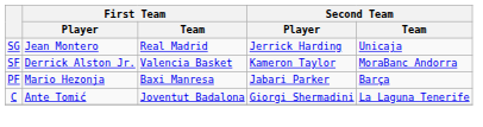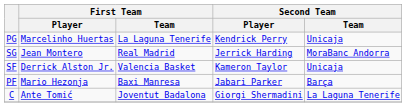+ row: PG | Marcelinho Huertas | La Laguna Tenerife | Kendrick Perry | Unicaja
SG | Second Team / Team: Unicaja -> MoraBanc Andorra
SF | Second Team / Team: MoraBanc Andorra -> Unicaja
